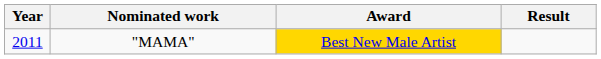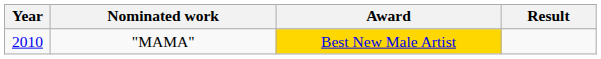"MAMA" | Year: 2011 -> 2010
